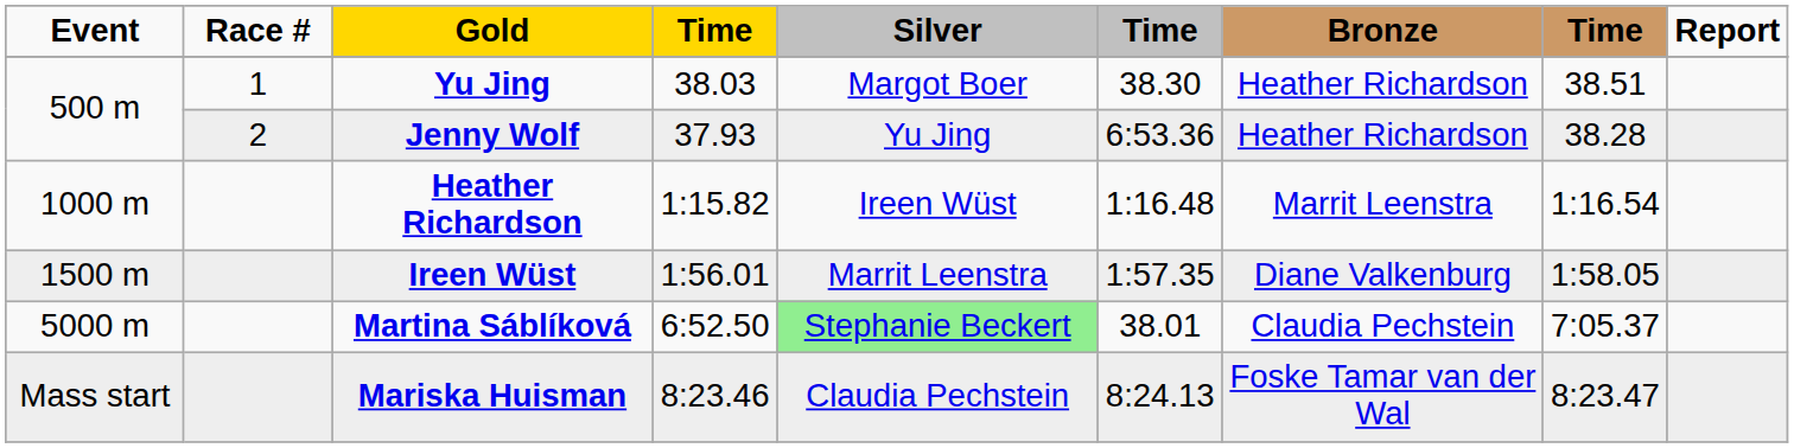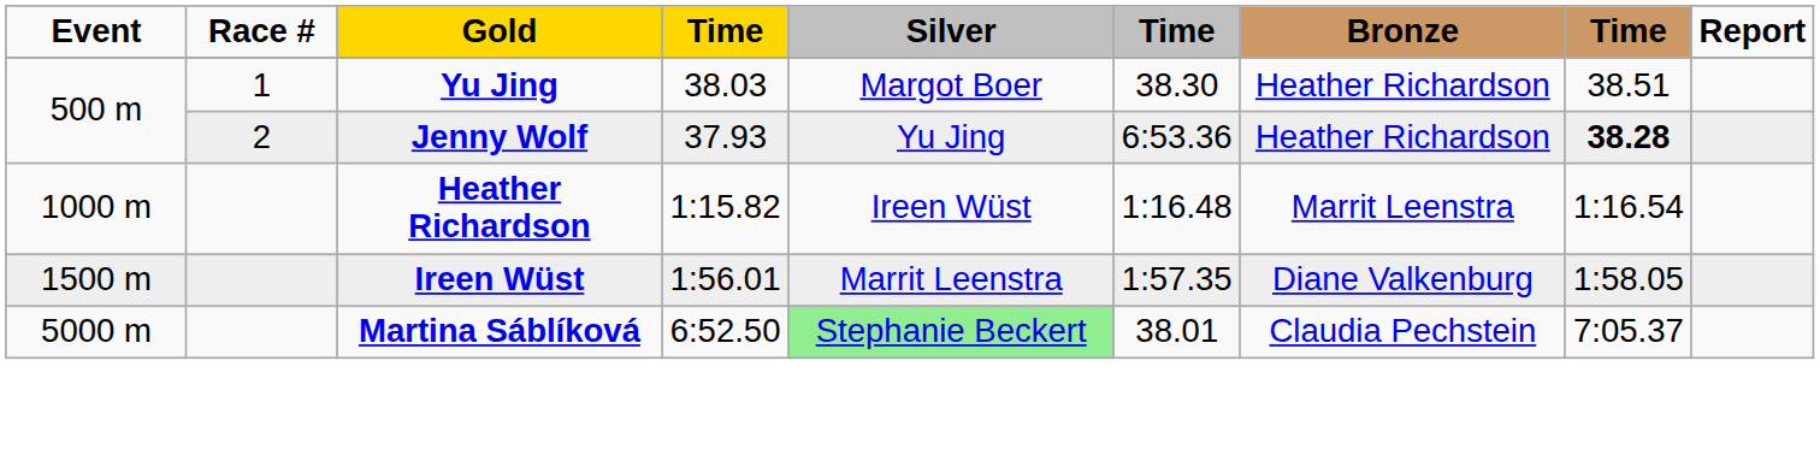Jenny Wolf | column 8: normal -> bold
- row: Mass start | Mariska Huisman | 8:23.46 | Claudia Pechstein | 8:24.13 | Foske Tamar van der Wal | 8:23.47
